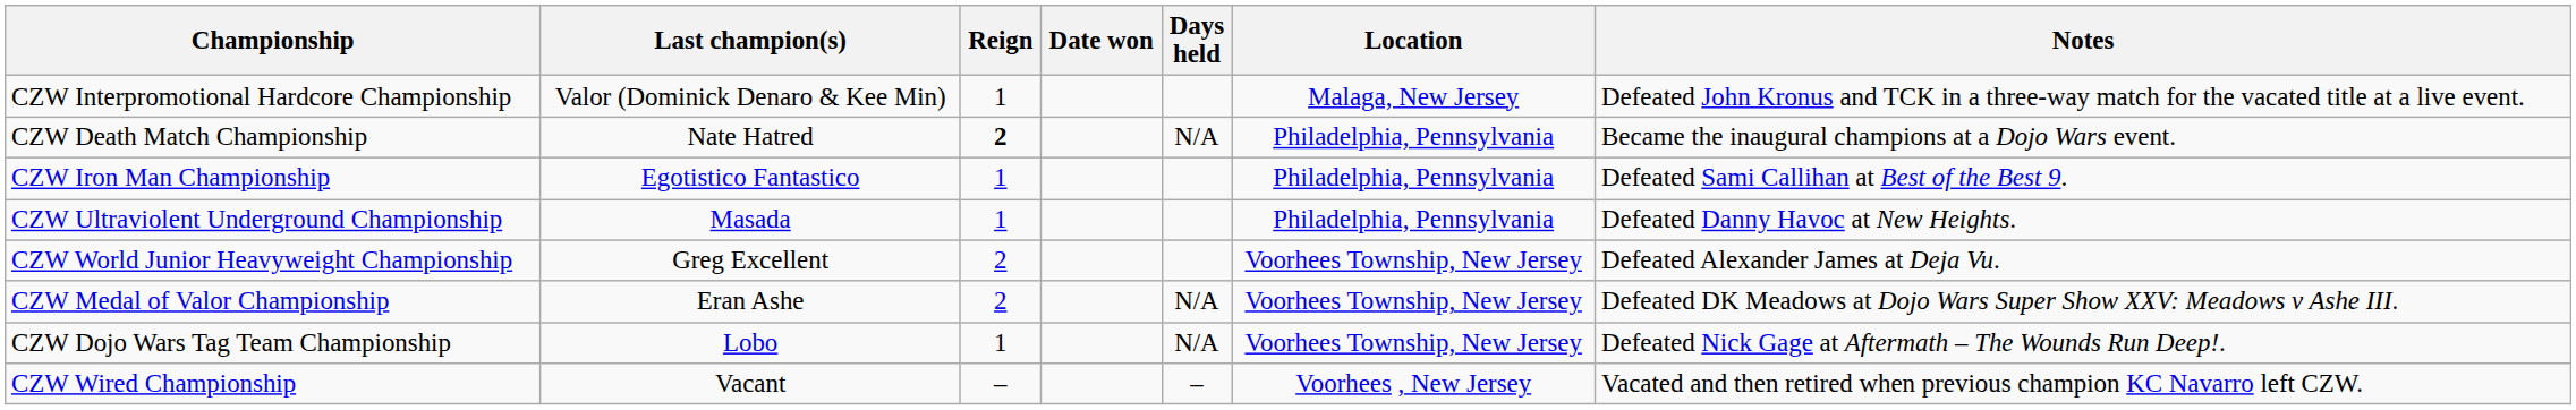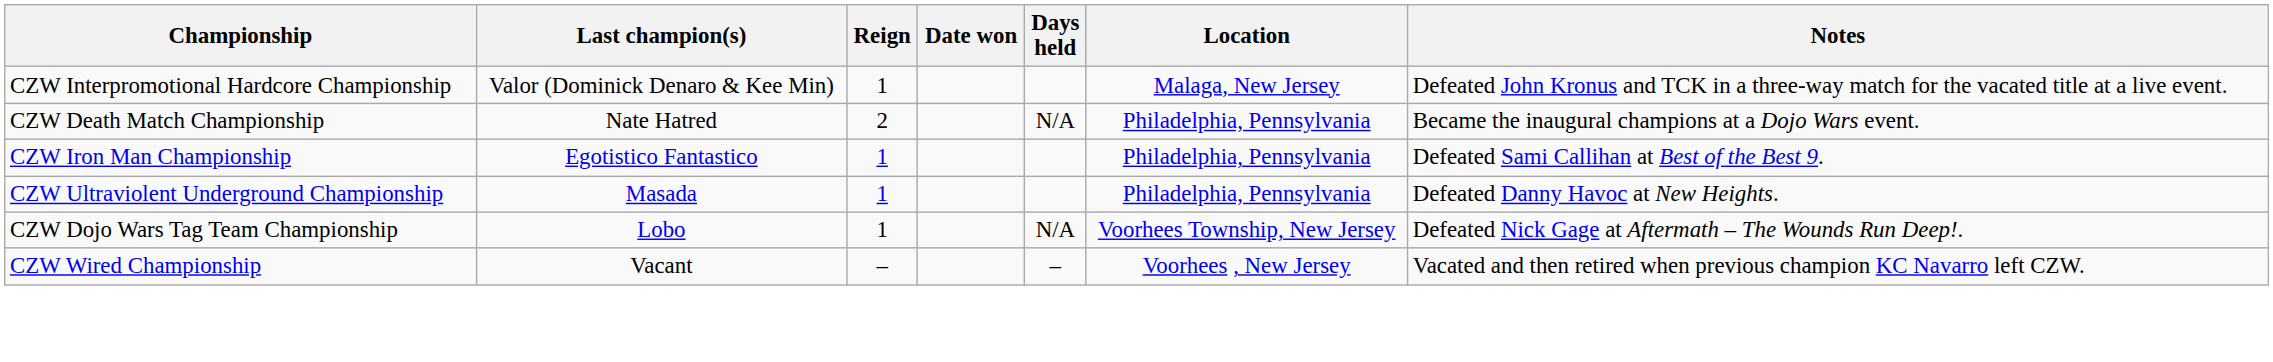CZW Death Match Championship | Reign: bold -> normal
- row: CZW World Junior Heavyweight Championship | Greg Excellent | 2 | Voorhees Township, New Jersey | Defeated Alexander James at Deja Vu.
- row: CZW Medal of Valor Championship | Eran Ashe | 2 | N/A | Voorhees Township, New Jersey | Defeated DK Meadows at Dojo Wars Super Show XXV: Meadows v Ashe III.
